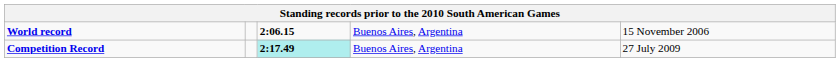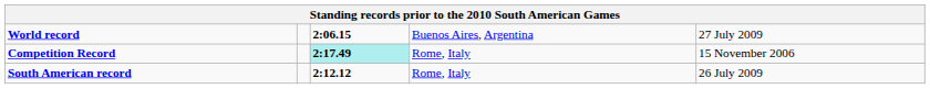World record | column 5: 15 November 2006 -> 27 July 2009
Competition Record | column 4: Buenos Aires, Argentina -> Rome, Italy
Competition Record | column 5: 27 July 2009 -> 15 November 2006
+ row: South American record | 2:12.12 | Rome, Italy | 26 July 2009
